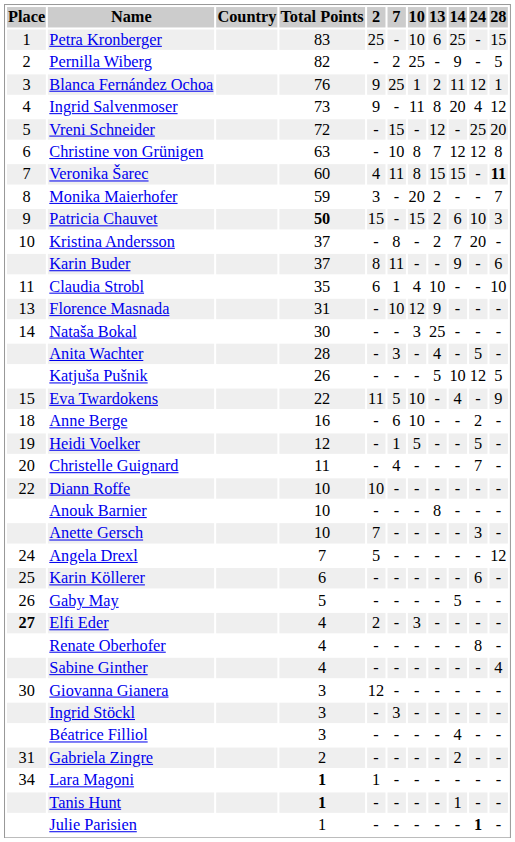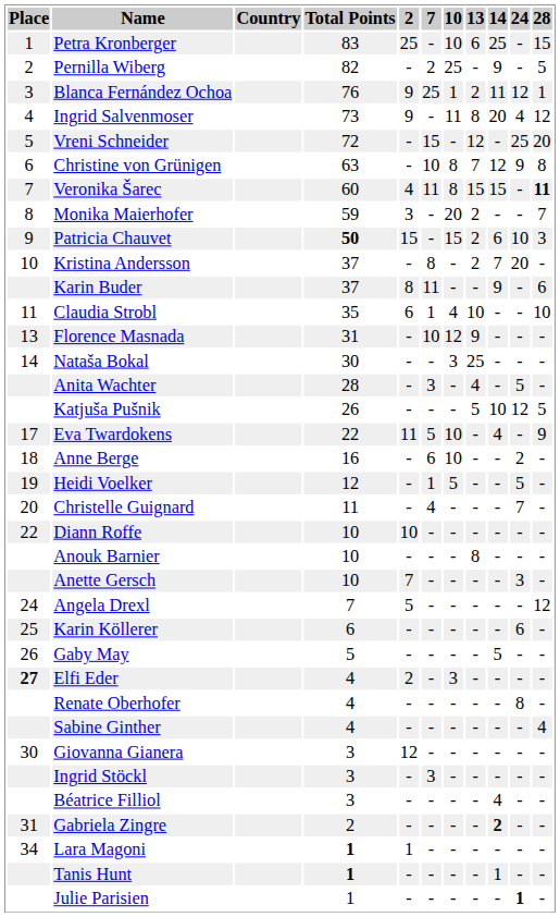Christine von Grünigen | 24: 12 -> 9
Eva Twardokens | Place: 15 -> 17
Gabriela Zingre | 14: normal -> bold
